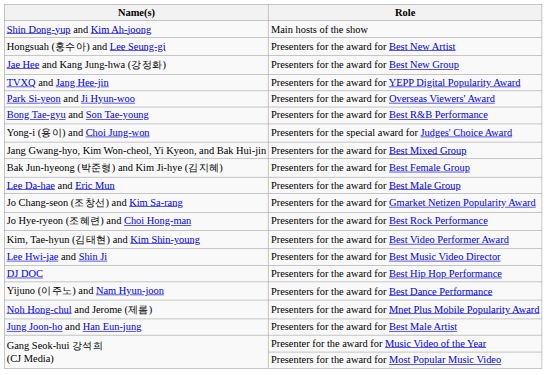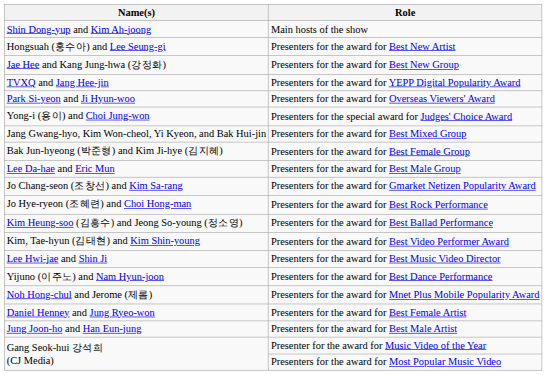- row: Bong Tae-gyu and Son Tae-young | Presenters for the award for Best R&B Performance
+ row: Kim Heung-soo (김흥수) and Jeong So-young (정소영) | Presenters for the award for Best Ballad Performance
- row: DJ DOC | Presenters for the award for Best Hip Hop Performance
+ row: Daniel Henney and Jung Ryeo-won | Presenters for the award for Best Female Artist
